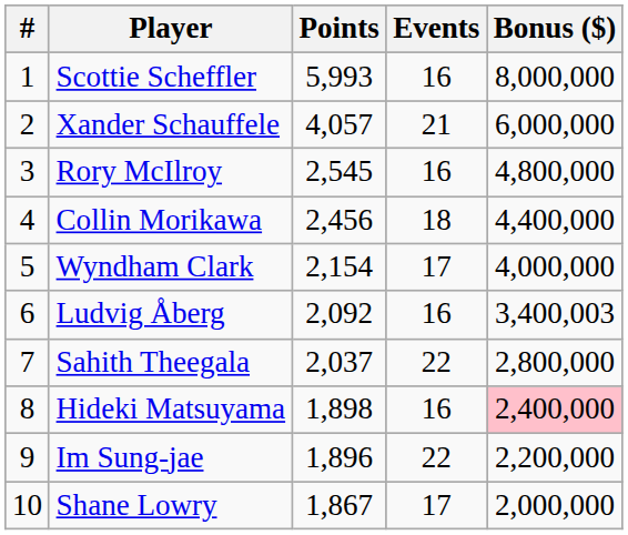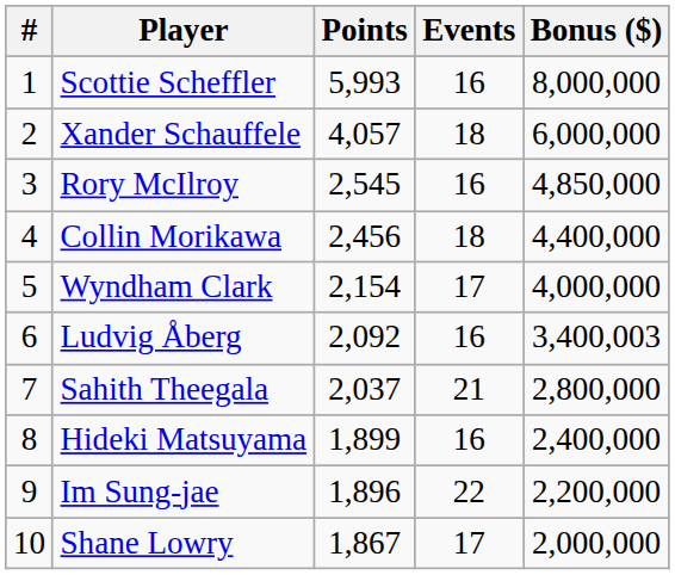Xander Schauffele | Events: 21 -> 18
Rory McIlroy | Bonus ($): 4,800,000 -> 4,850,000
Sahith Theegala | Events: 22 -> 21
Hideki Matsuyama | Points: 1,898 -> 1,899
Hideki Matsuyama | Bonus ($): pink background -> no background
